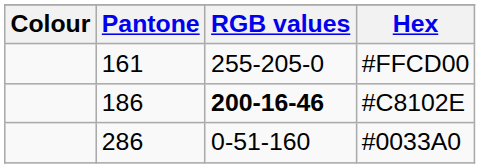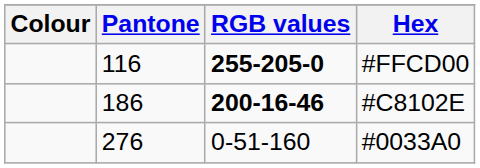#FFCD00 | Pantone: 161 -> 116
#FFCD00 | RGB values: normal -> bold
#0033A0 | Pantone: 286 -> 276
